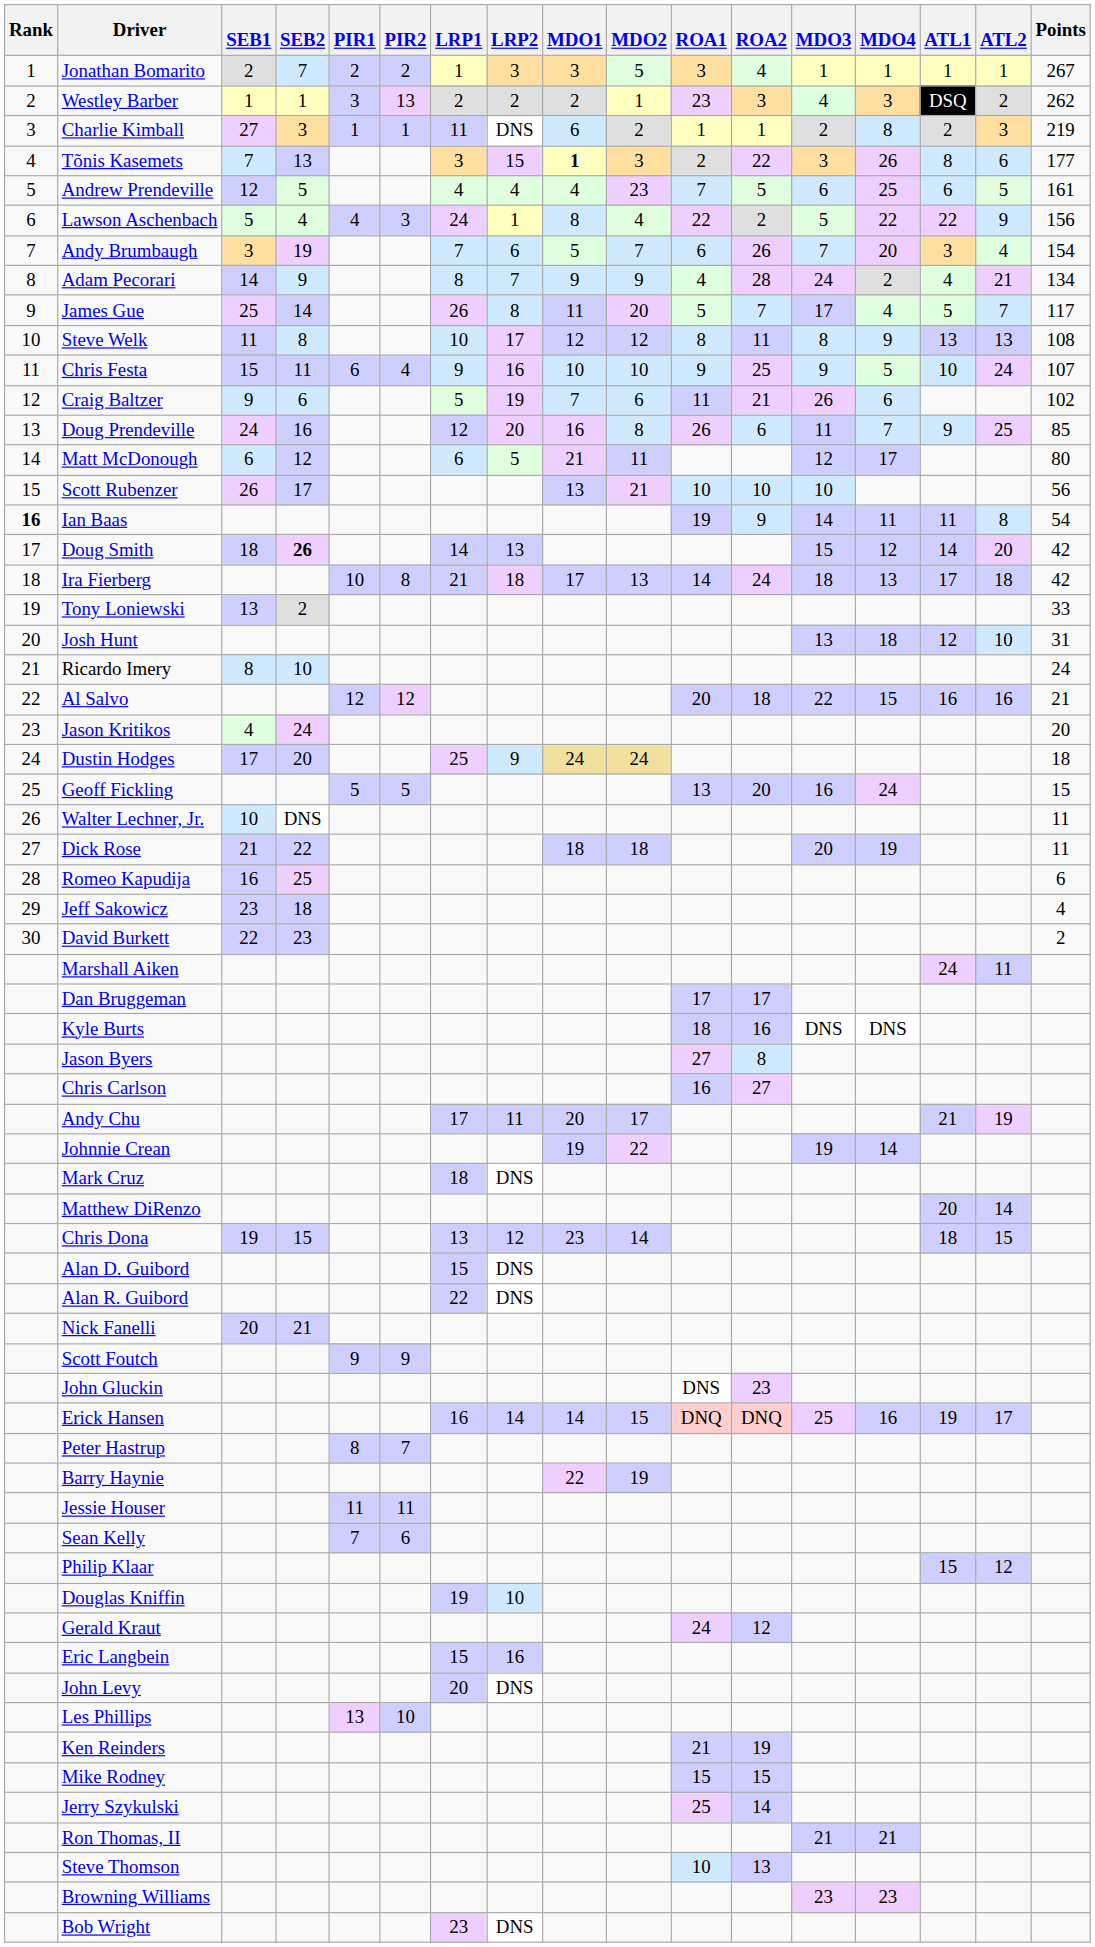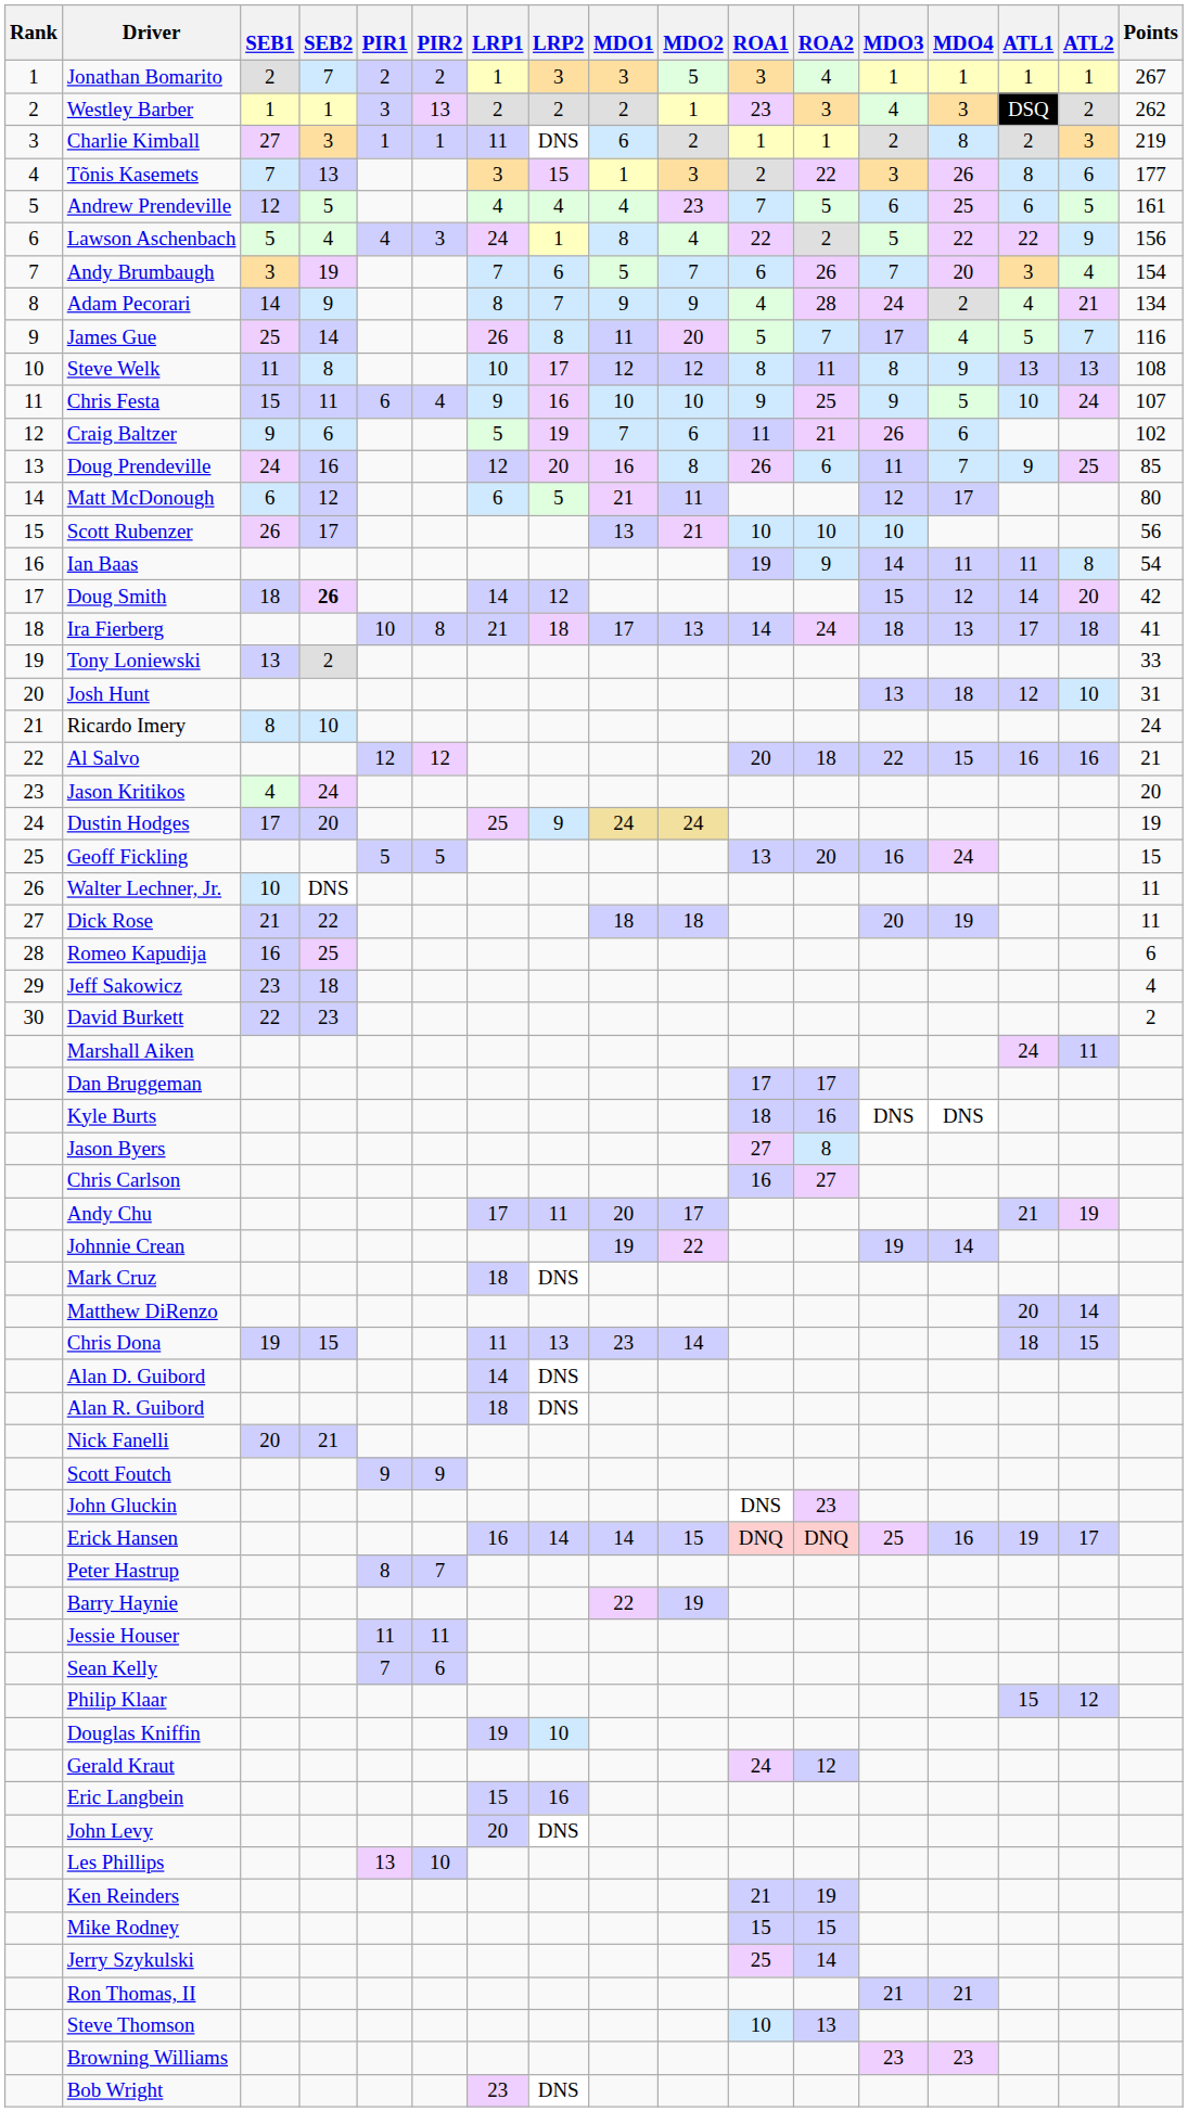Tõnis Kasemets | MDO1: bold -> normal
James Gue | Points: 117 -> 116
Ian Baas | Rank: bold -> normal
Doug Smith | LRP2: 13 -> 12
Ira Fierberg | Points: 42 -> 41
Dustin Hodges | Points: 18 -> 19
Chris Dona | LRP1: 13 -> 11
Chris Dona | LRP2: 12 -> 13
Alan D. Guibord | LRP1: 15 -> 14
Alan R. Guibord | LRP1: 22 -> 18
